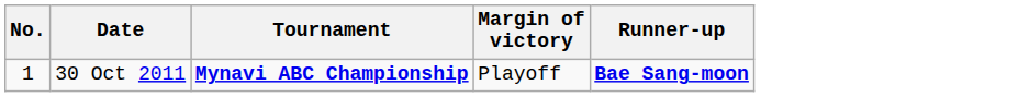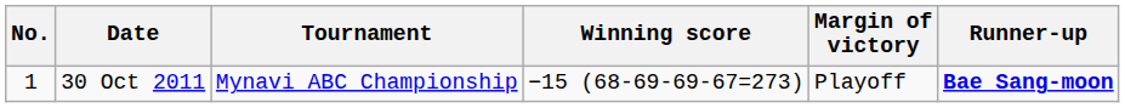+ column: Winning score | −15 (68-69-69-67=273)
30 Oct 2011 | Tournament: bold -> normal
